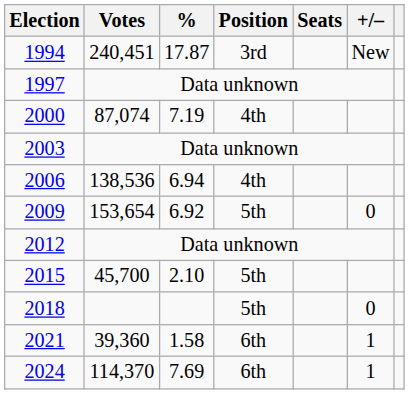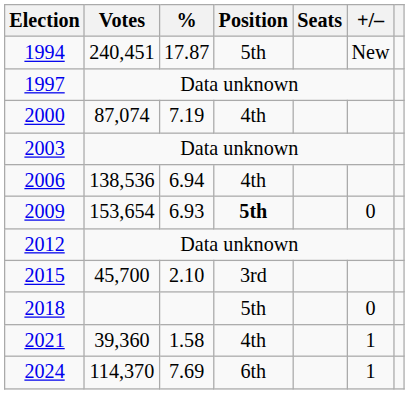1994 | Position: 3rd -> 5th
2009 | %: 6.92 -> 6.93
2009 | Position: normal -> bold
2015 | Position: 5th -> 3rd
2021 | Position: 6th -> 4th
